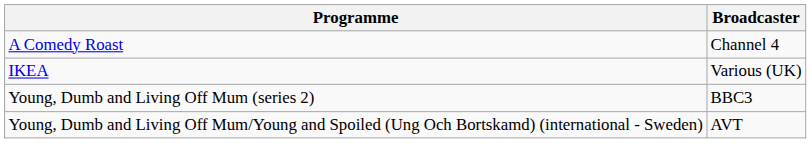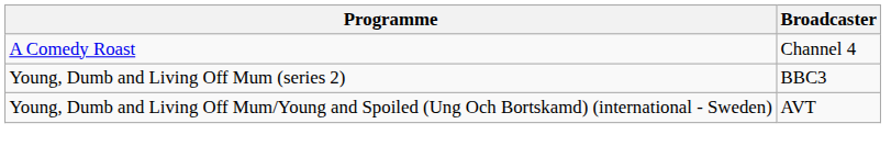- row: IKEA | Various (UK)
